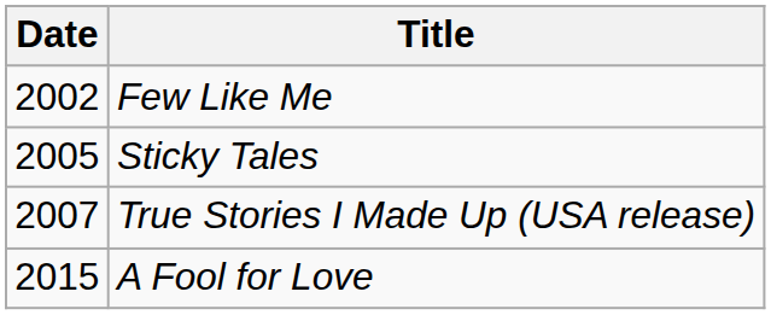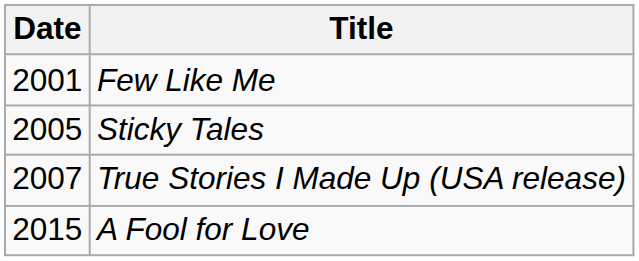Few Like Me | Date: 2002 -> 2001
